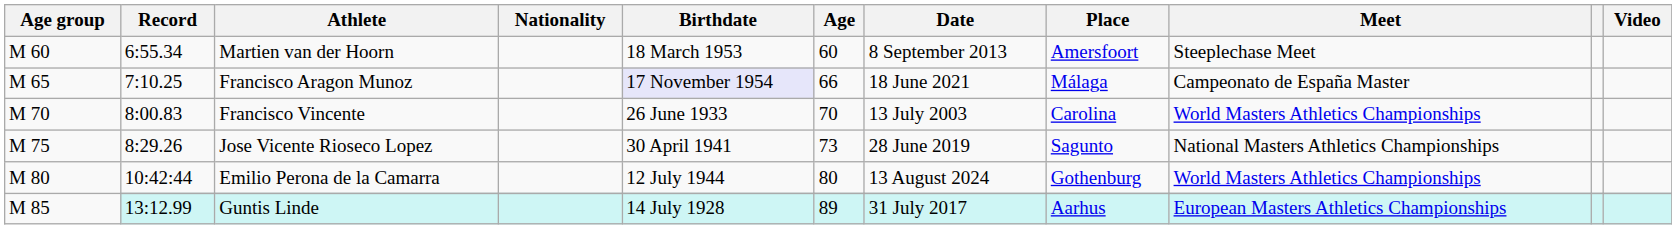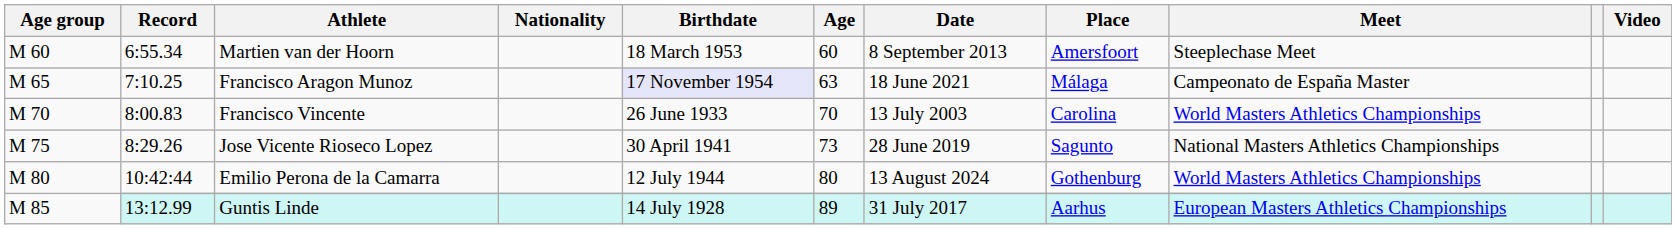Francisco Aragon Munoz | Age: 66 -> 63
